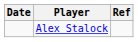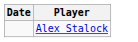- column: Ref
